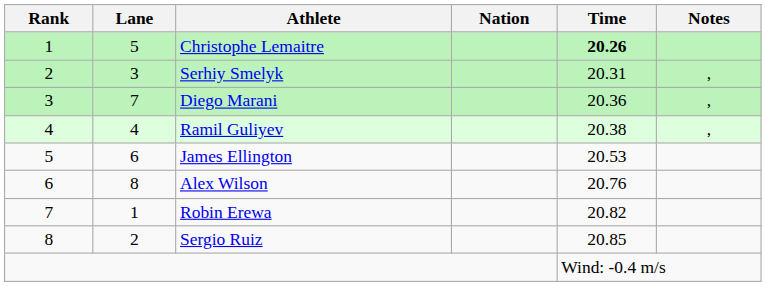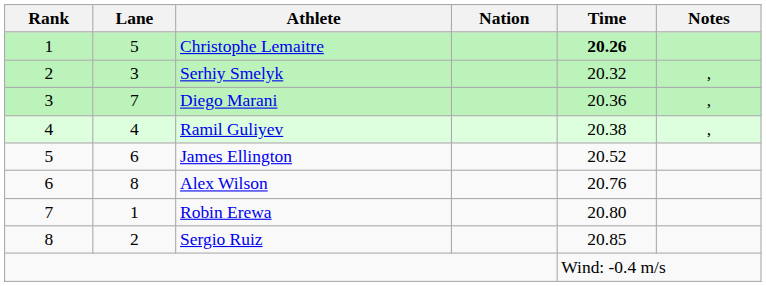Serhiy Smelyk | Time: 20.31 -> 20.32
James Ellington | Time: 20.53 -> 20.52
Robin Erewa | Time: 20.82 -> 20.80
